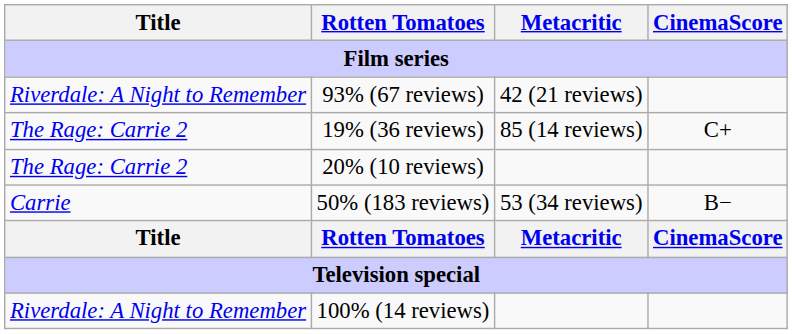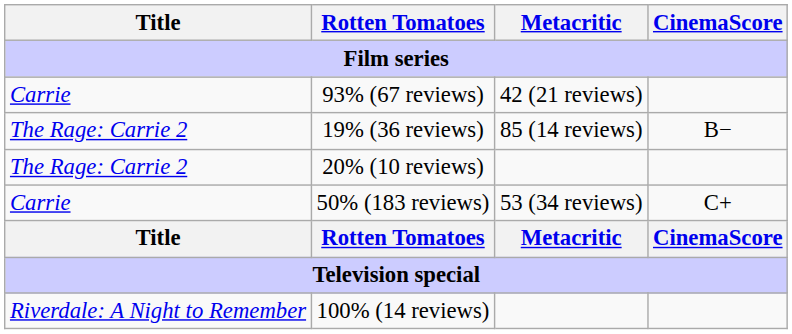93% (67 reviews) | Title: Riverdale: A Night to Remember -> Carrie
19% (36 reviews) | CinemaScore: C+ -> B−
50% (183 reviews) | CinemaScore: B− -> C+
